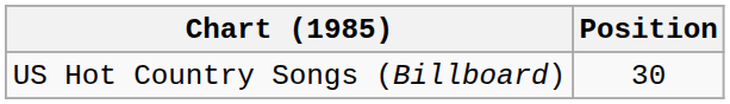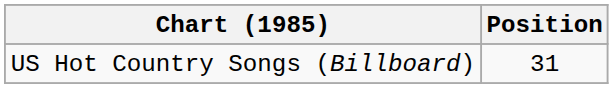US Hot Country Songs (Billboard) | Position: 30 -> 31
